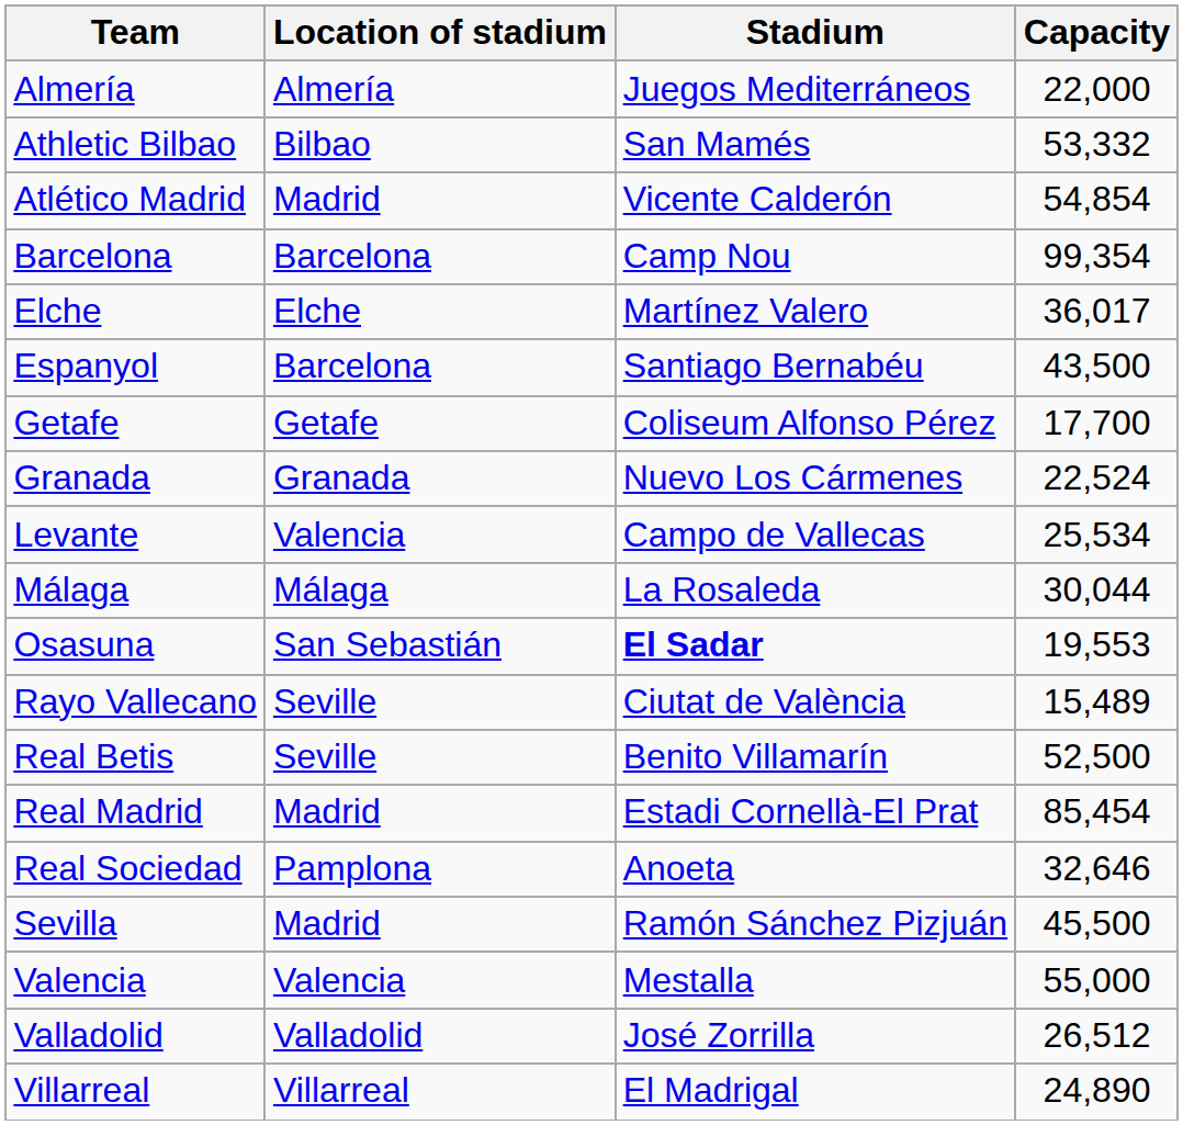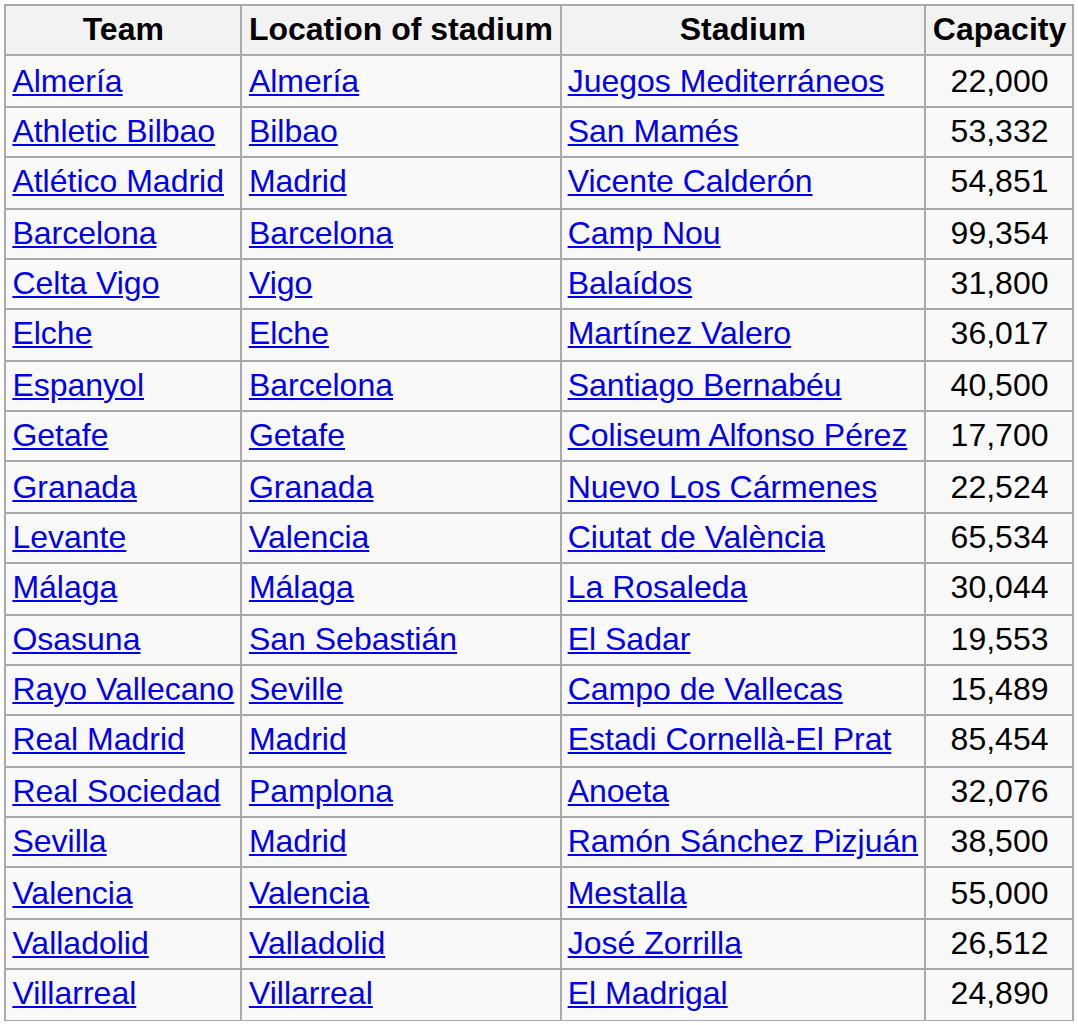Atlético Madrid | Capacity: 54,854 -> 54,851
+ row: Celta Vigo | Vigo | Balaídos | 31,800
Espanyol | Capacity: 43,500 -> 40,500
Levante | Stadium: Campo de Vallecas -> Ciutat de València
Levante | Capacity: 25,534 -> 65,534
Osasuna | Stadium: bold -> normal
Rayo Vallecano | Stadium: Ciutat de València -> Campo de Vallecas
- row: Real Betis | Seville | Benito Villamarín | 52,500
Real Sociedad | Capacity: 32,646 -> 32,076
Sevilla | Capacity: 45,500 -> 38,500
